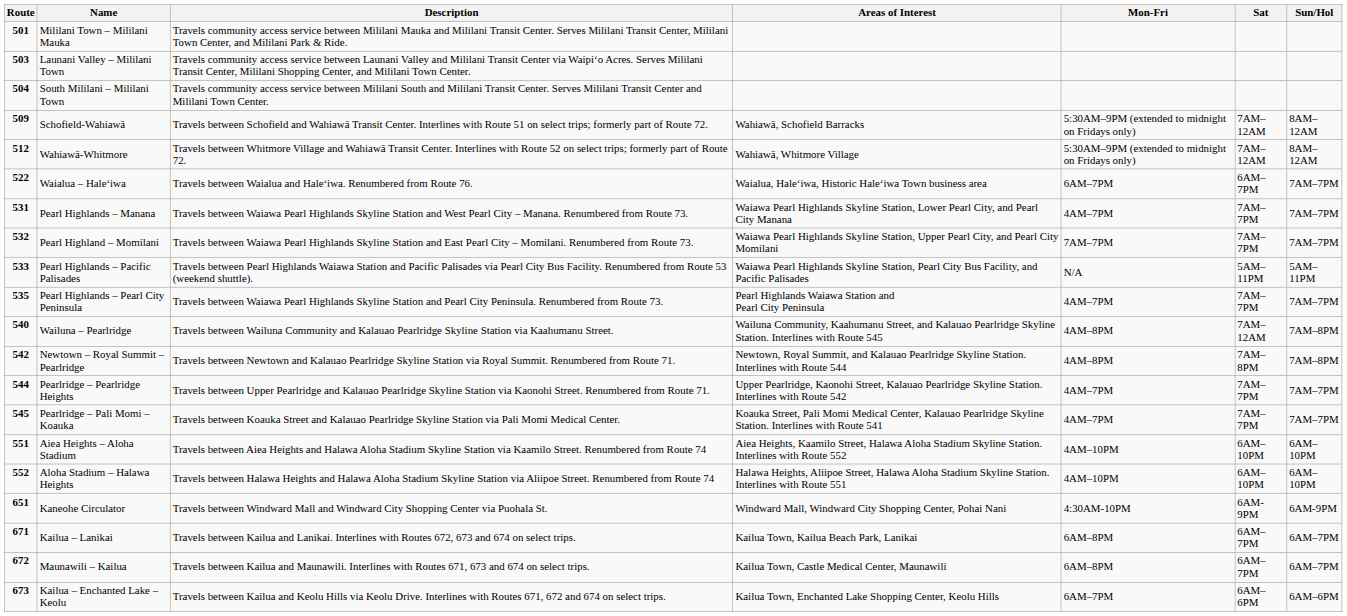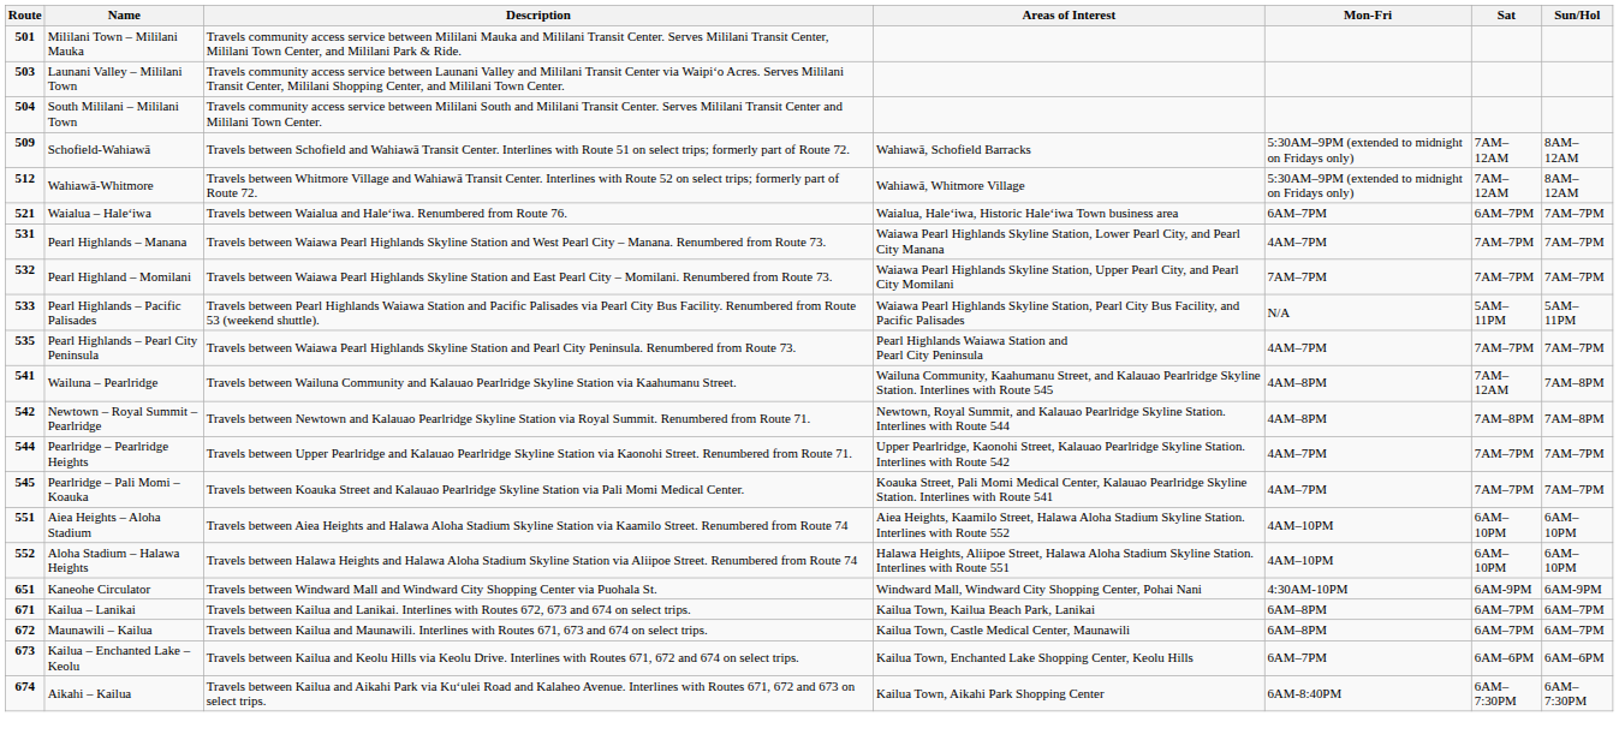Waialua – Haleʻiwa | Route: 522 -> 521
Wailuna – Pearlridge | Route: 540 -> 541
+ row: 674 | Aikahi – Kailua | Travels between Kailua and Aikahi Park via Kuʻulei Road and Kalaheo Avenue. Interlines with Routes 671, 672 and 673 on select trips. | Kailua Town, Aikahi Park Shopping Center | 6AM-8:40PM | 6AM–7:30PM | 6AM–7:30PM
